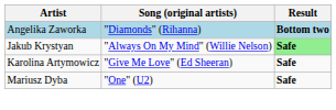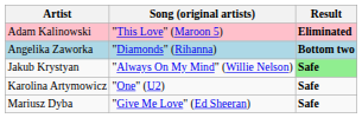+ row: Adam Kalinowski | "This Love" (Maroon 5) | Eliminated
Karolina Artymowicz | Song (original artists): "Give Me Love" (Ed Sheeran) -> "One" (U2)
Mariusz Dyba | Song (original artists): "One" (U2) -> "Give Me Love" (Ed Sheeran)
